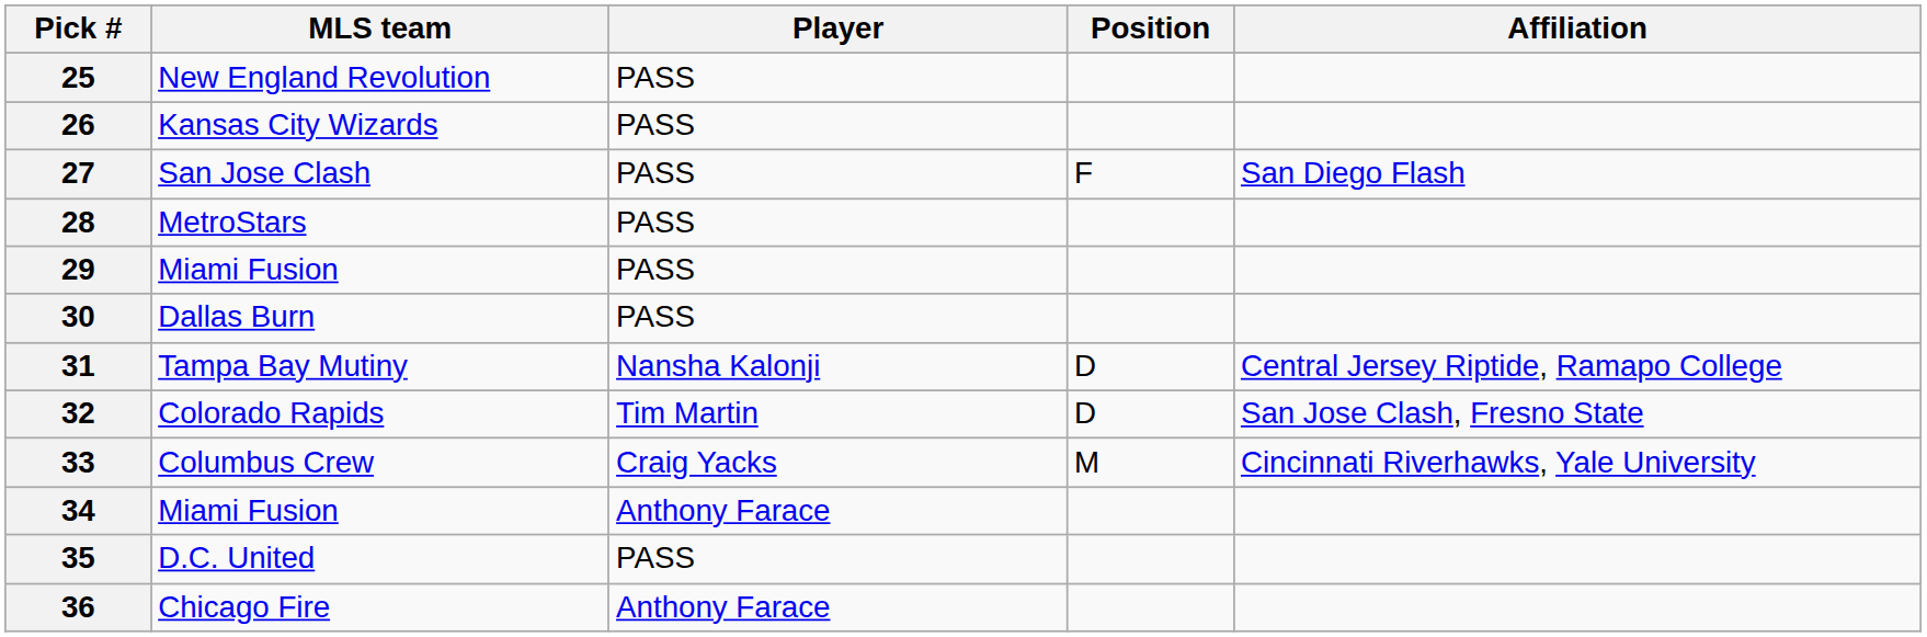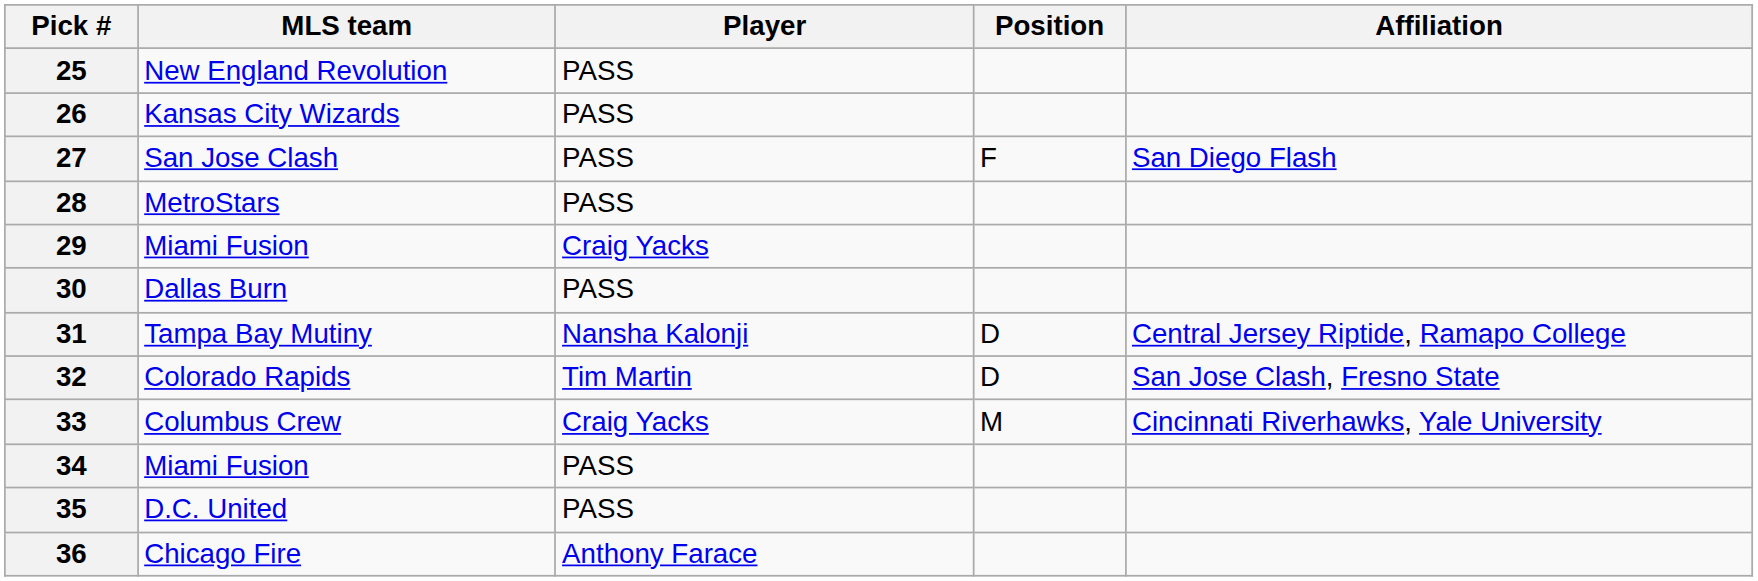29 | Player: PASS -> Craig Yacks
34 | Player: Anthony Farace -> PASS
